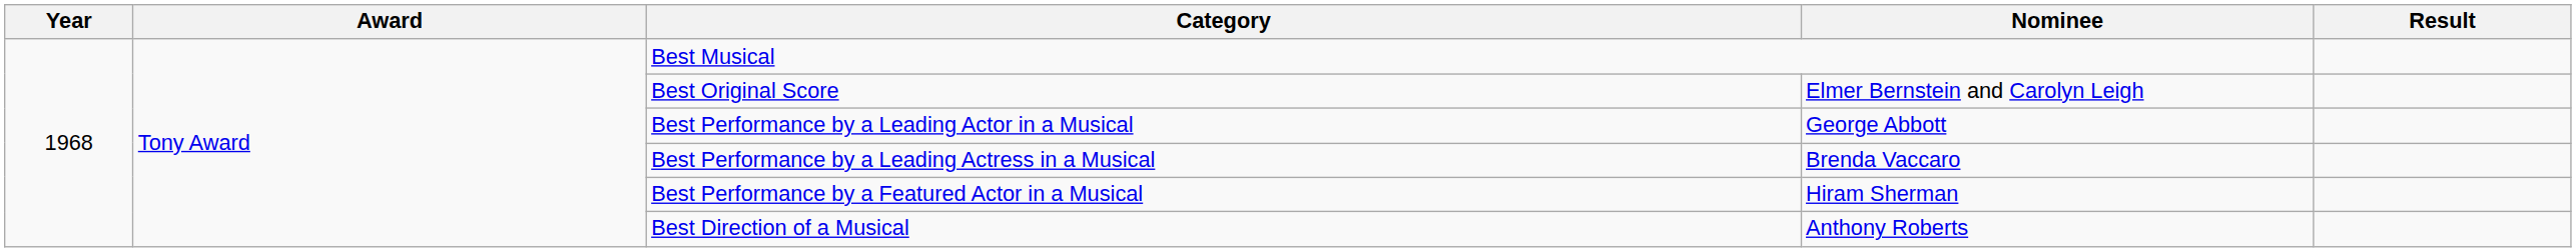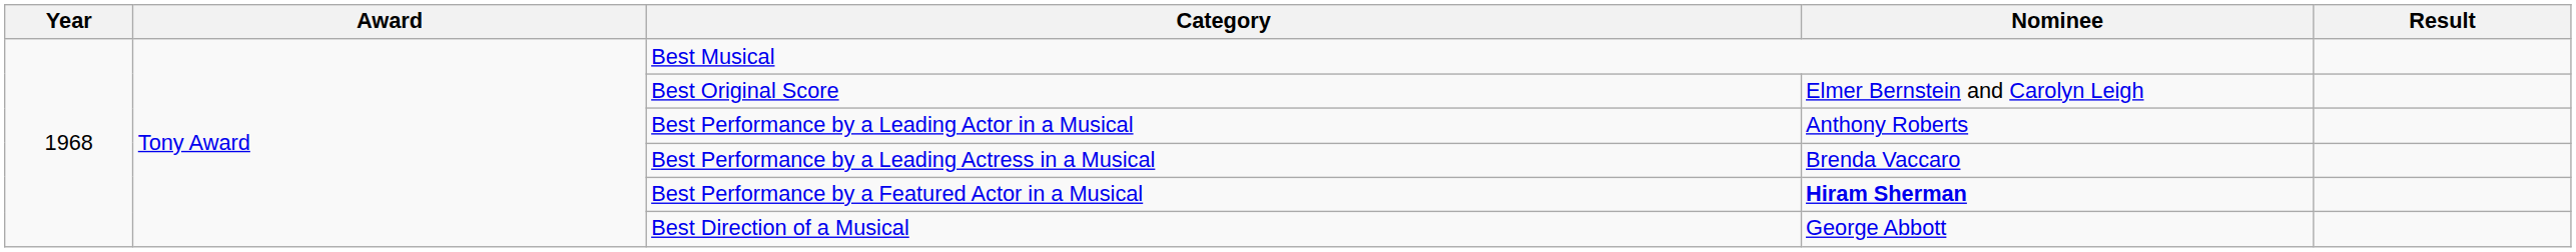Best Performance by a Leading Actor in a Musical | Nominee: George Abbott -> Anthony Roberts
Best Performance by a Featured Actor in a Musical | Nominee: normal -> bold
Best Direction of a Musical | Nominee: Anthony Roberts -> George Abbott
